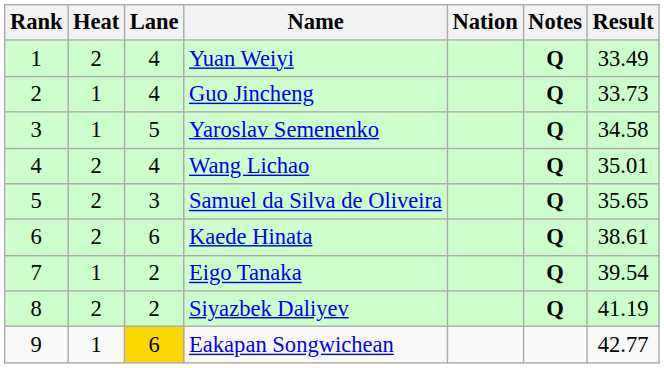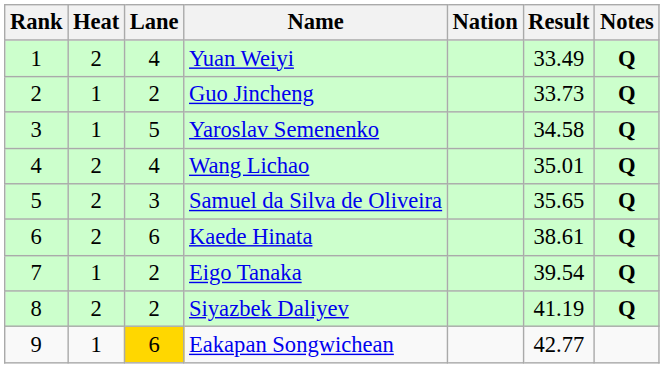columns swapped: Result <-> Notes
Guo Jincheng | Lane: 4 -> 2
